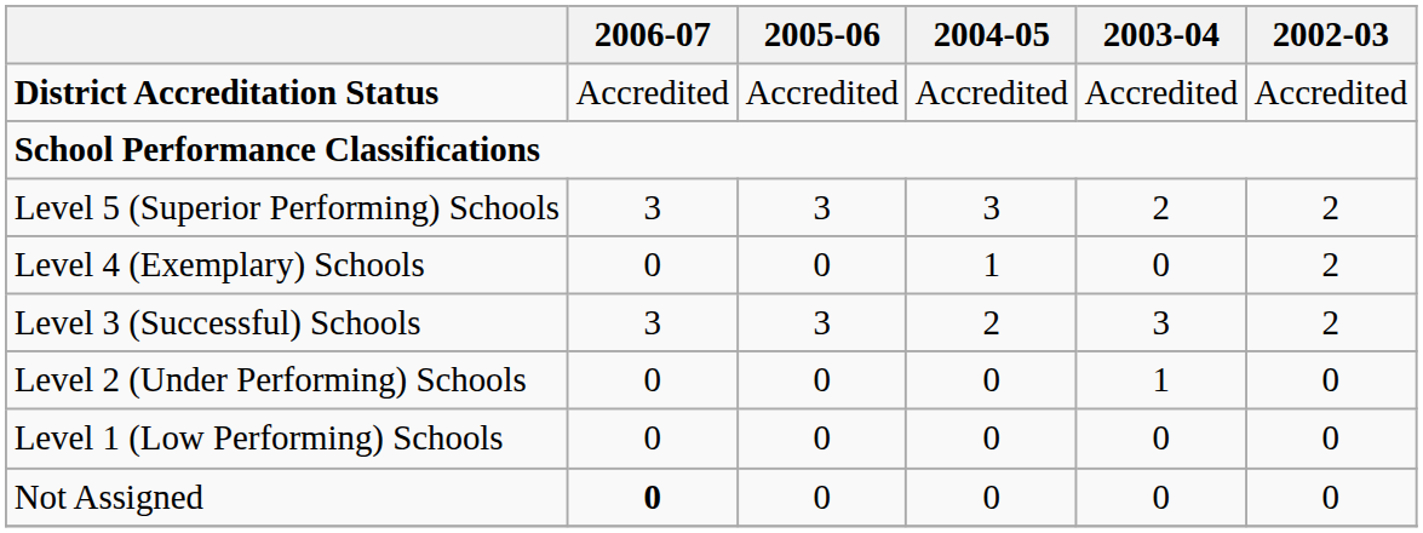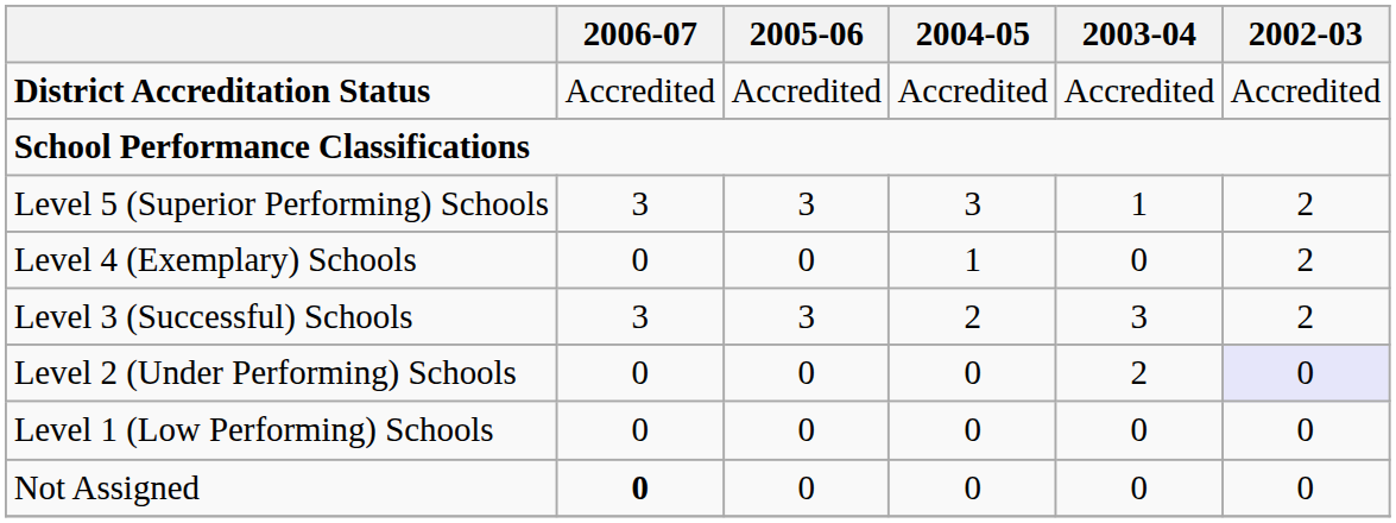Level 5 (Superior Performing) Schools | 2003-04: 2 -> 1
Level 2 (Under Performing) Schools | 2003-04: 1 -> 2
Level 2 (Under Performing) Schools | 2002-03: no background -> lavender background
